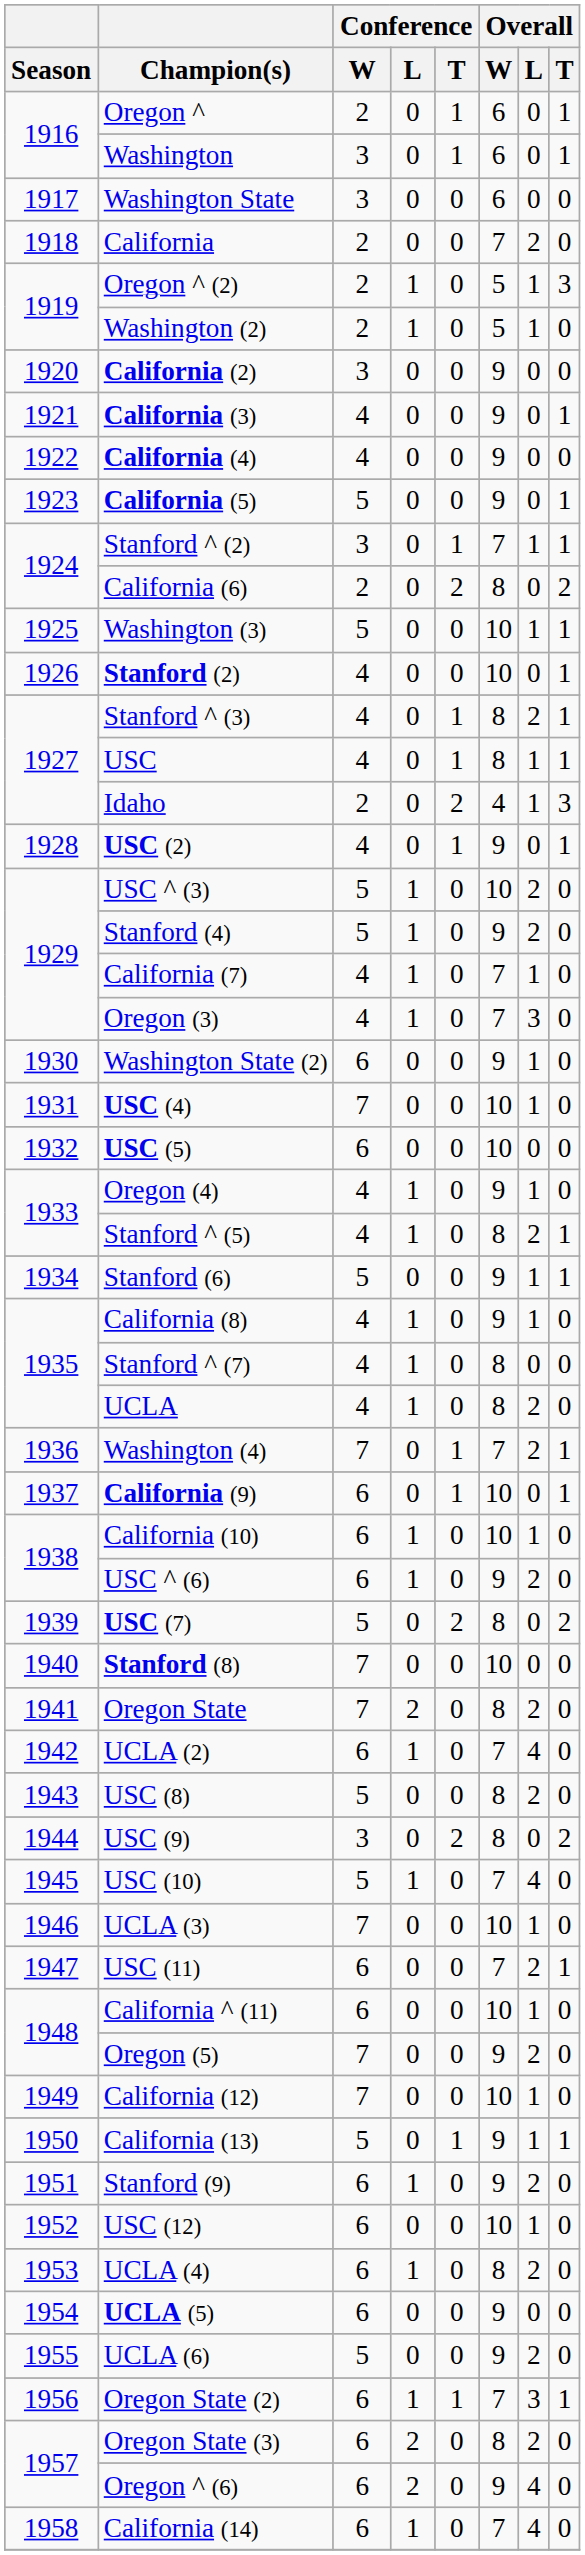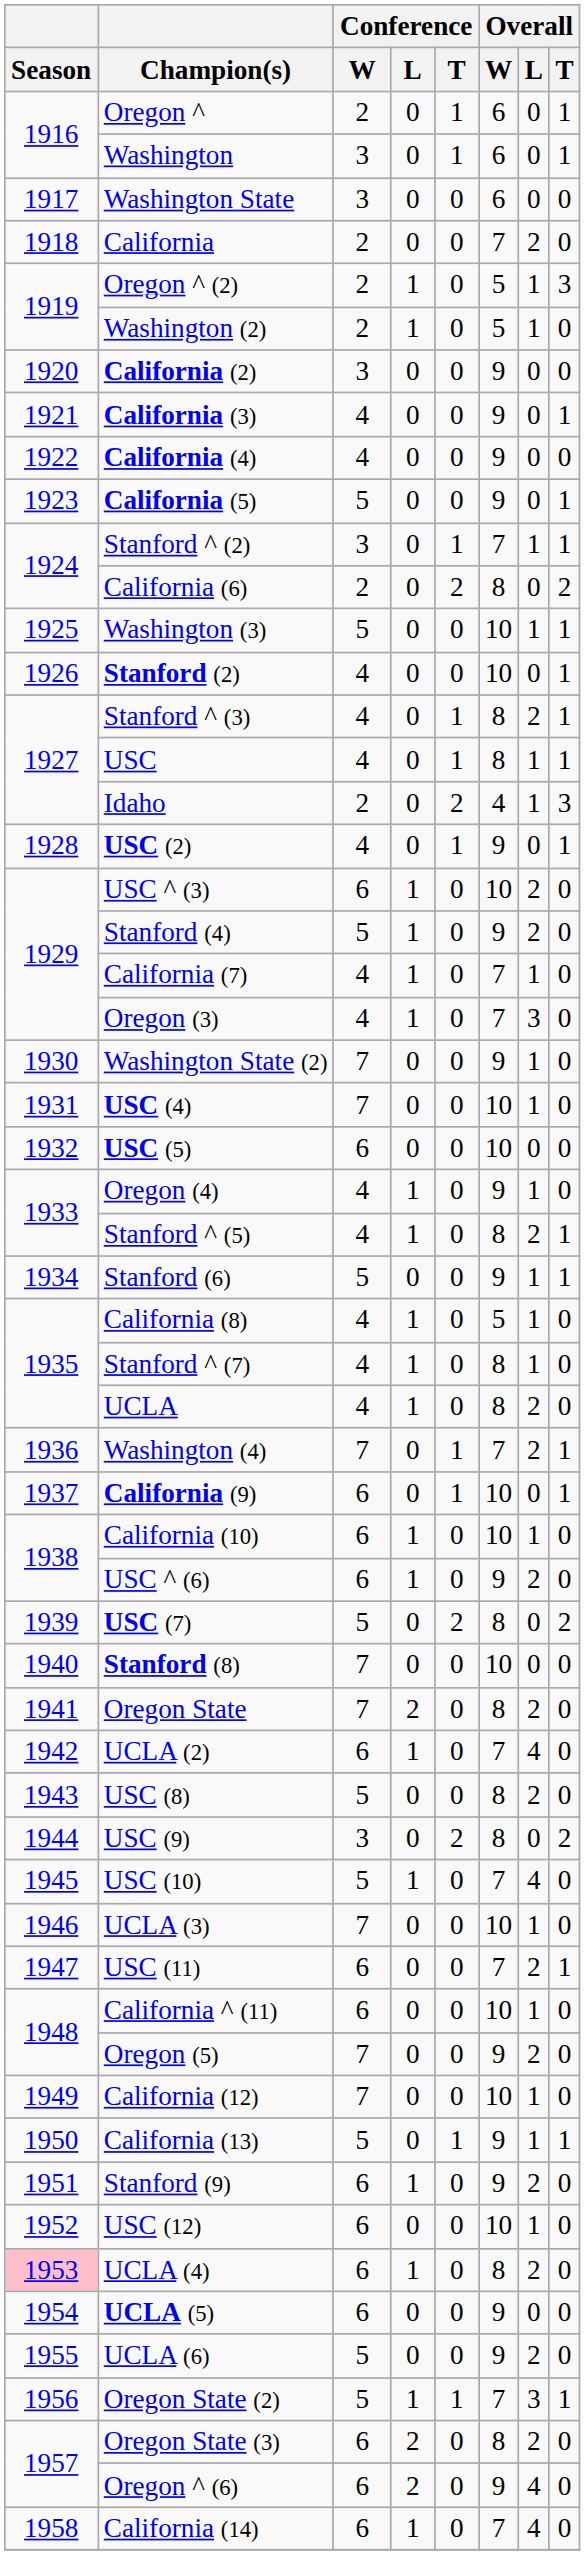USC ^ (3) | Conference / W: 5 -> 6
Washington State (2) | Conference / W: 6 -> 7
California (8) | Overall / W: 9 -> 5
Stanford ^ (7) | Overall / L: 0 -> 1
UCLA (4) | Season: no background -> pink background
Oregon State (2) | Conference / W: 6 -> 5
